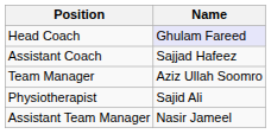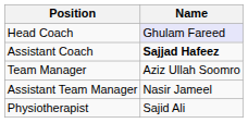Assistant Coach | Name: normal -> bold
rows swapped: Assistant Team Manager <-> Physiotherapist
